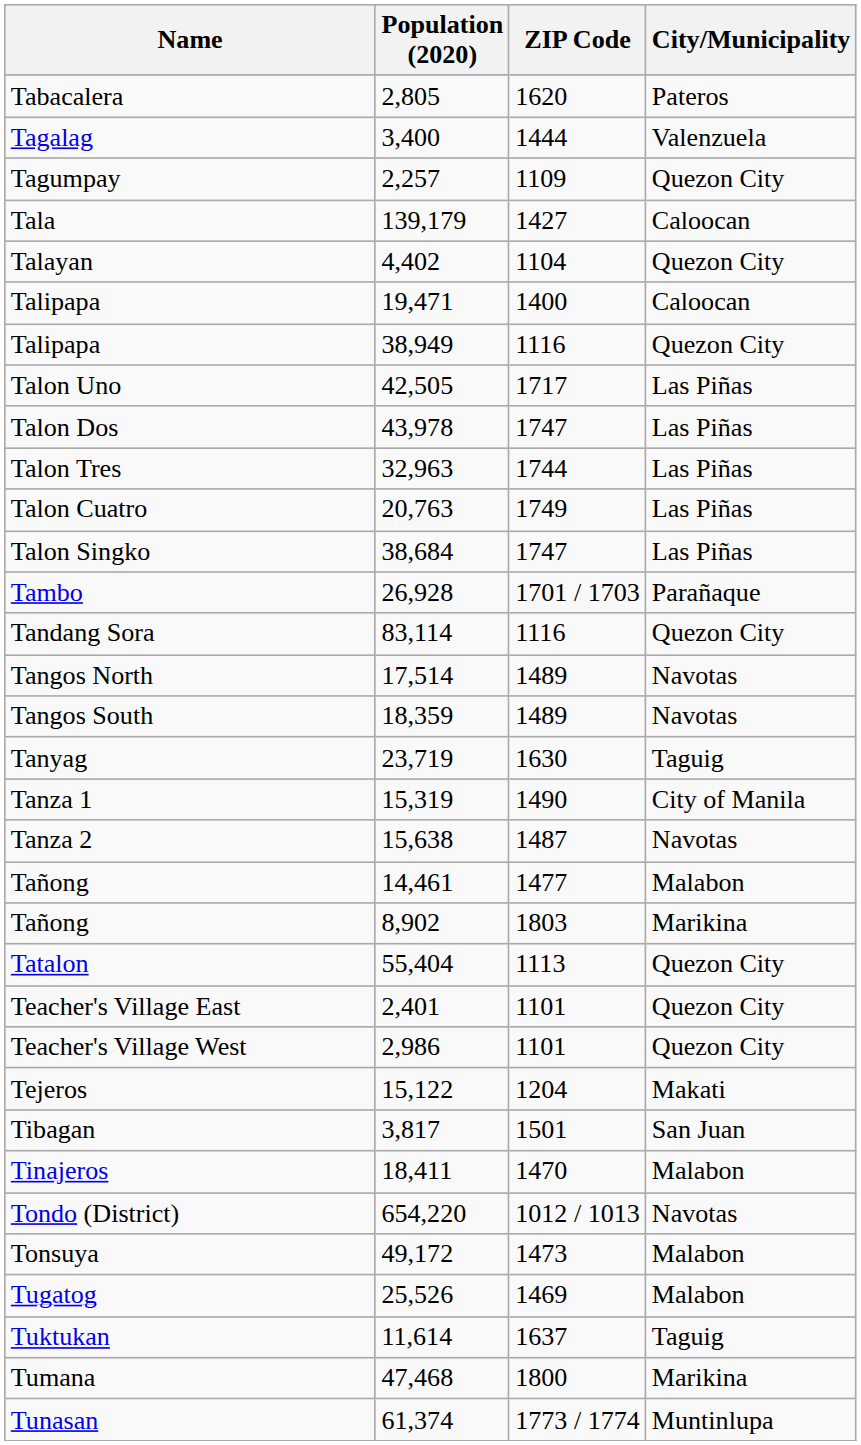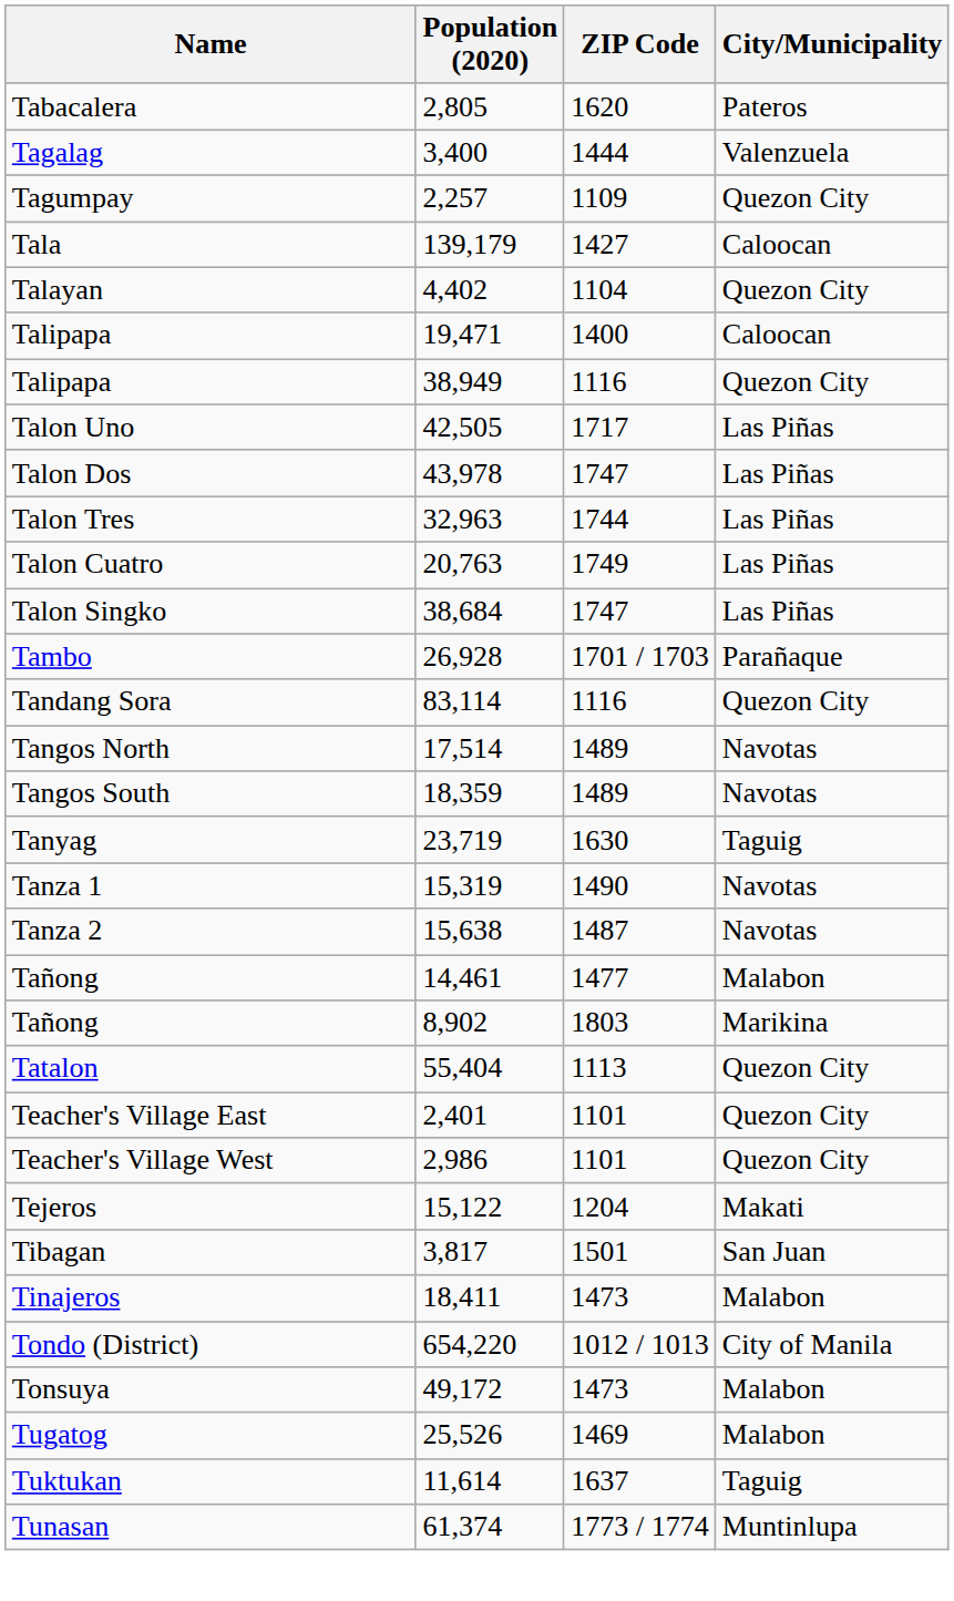Tanza 1 | City/Municipality: City of Manila -> Navotas
Tinajeros | ZIP Code: 1470 -> 1473
Tondo (District) | City/Municipality: Navotas -> City of Manila
- row: Tumana | 47,468 | 1800 | Marikina
